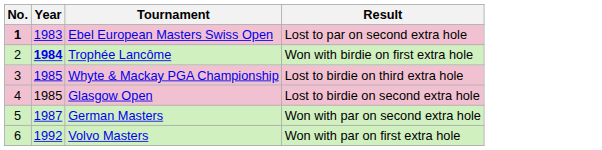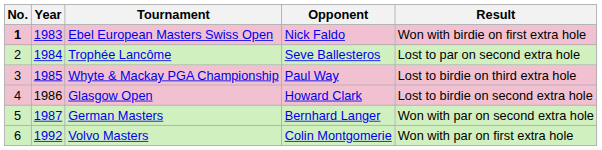+ column: Opponent | Nick Faldo | Seve Ballesteros | Paul Way | Howard Clark | Bernhard Langer | Colin Montgomerie
Ebel European Masters Swiss Open | Result: Lost to par on second extra hole -> Won with birdie on first extra hole
Trophée Lancôme | Year: bold -> normal
Trophée Lancôme | Result: Won with birdie on first extra hole -> Lost to par on second extra hole
Glasgow Open | Year: 1985 -> 1986
